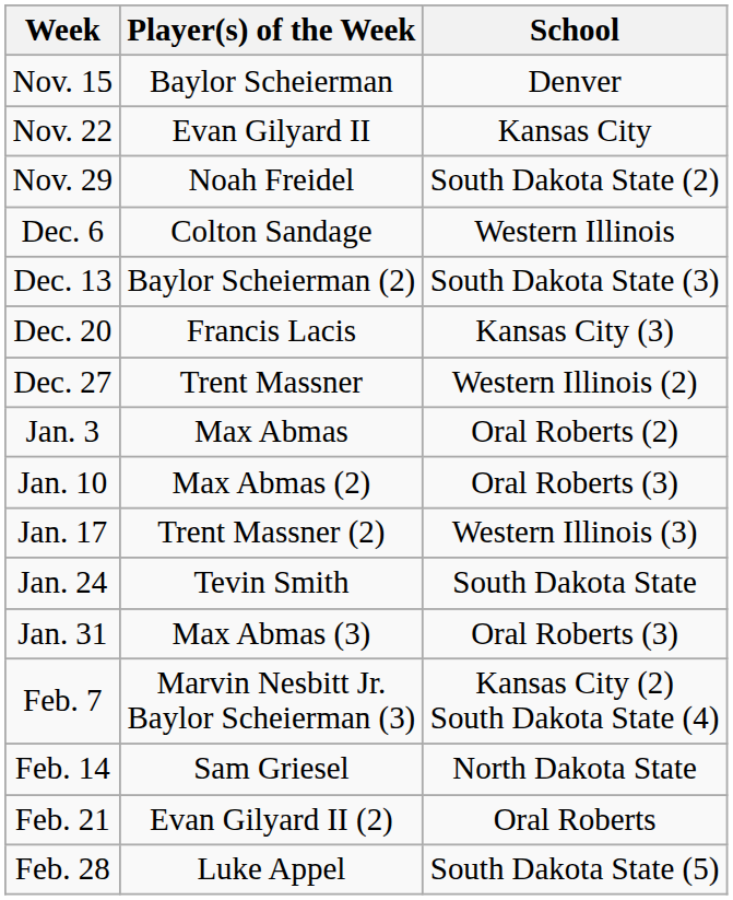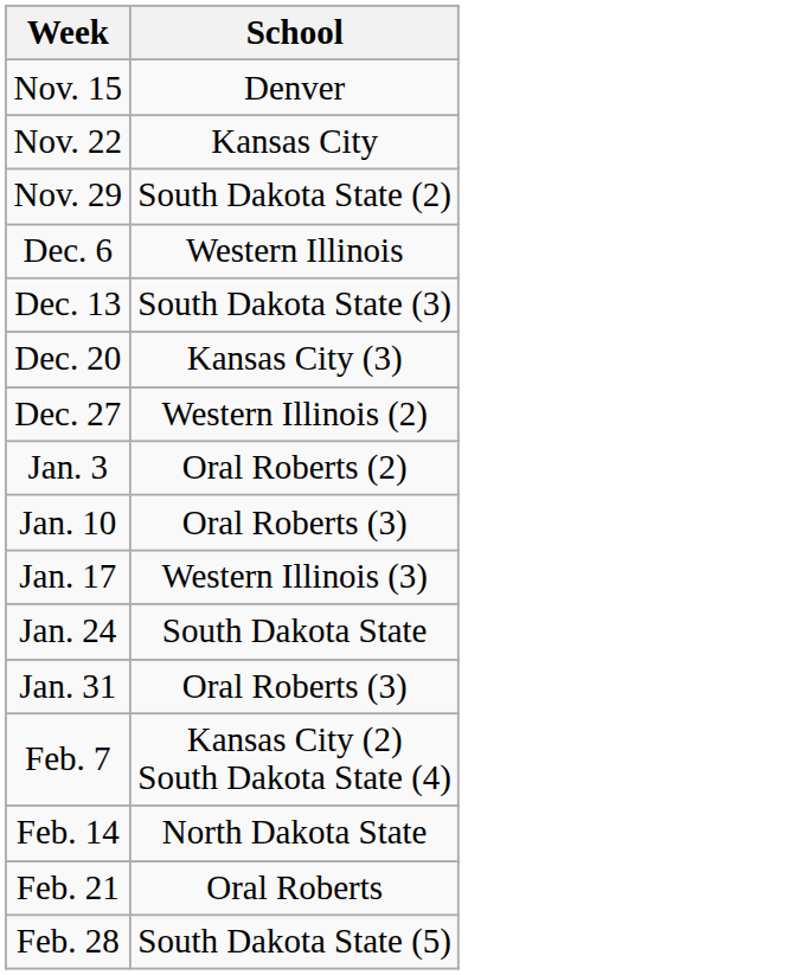- column: Player(s) of the Week | Baylor Scheierman | Evan Gilyard II | Noah Freidel | Colton Sandage | Baylor Scheierman (2) | Francis Lacis | Trent Massner | Max Abmas | Max Abmas (2) | Trent Massner (2) | Tevin Smith | Max Abmas (3) | Marvin Nesbitt Jr. Baylor Scheierman (3) | Sam Griesel | Evan Gilyard II (2) | Luke Appel
